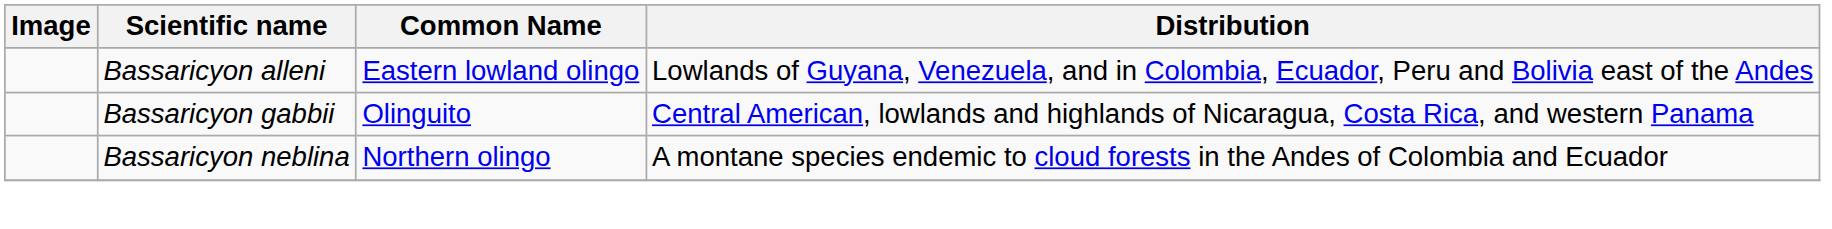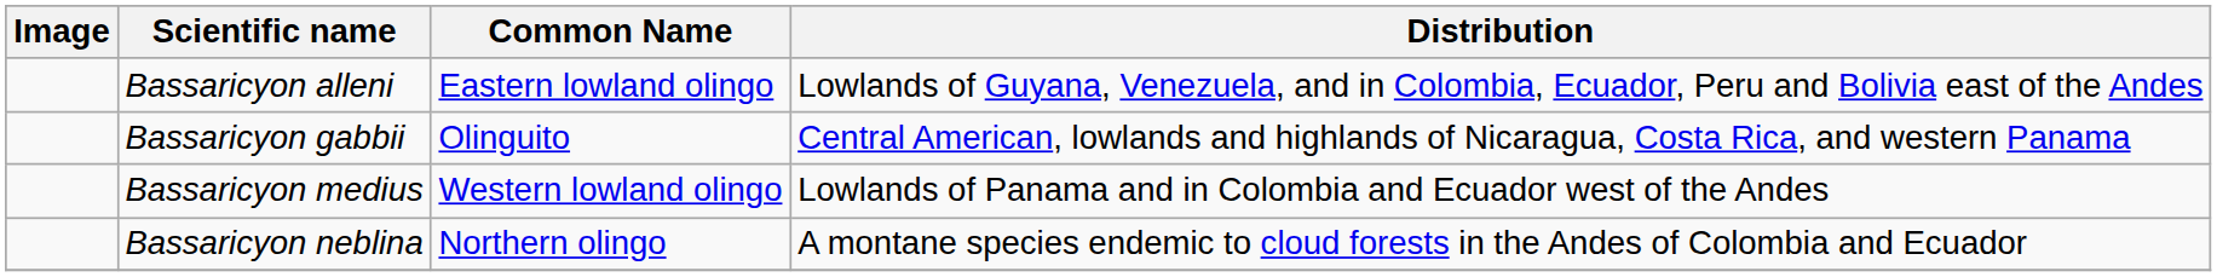+ row: Bassaricyon medius | Western lowland olingo | Lowlands of Panama and in Colombia and Ecuador west of the Andes
